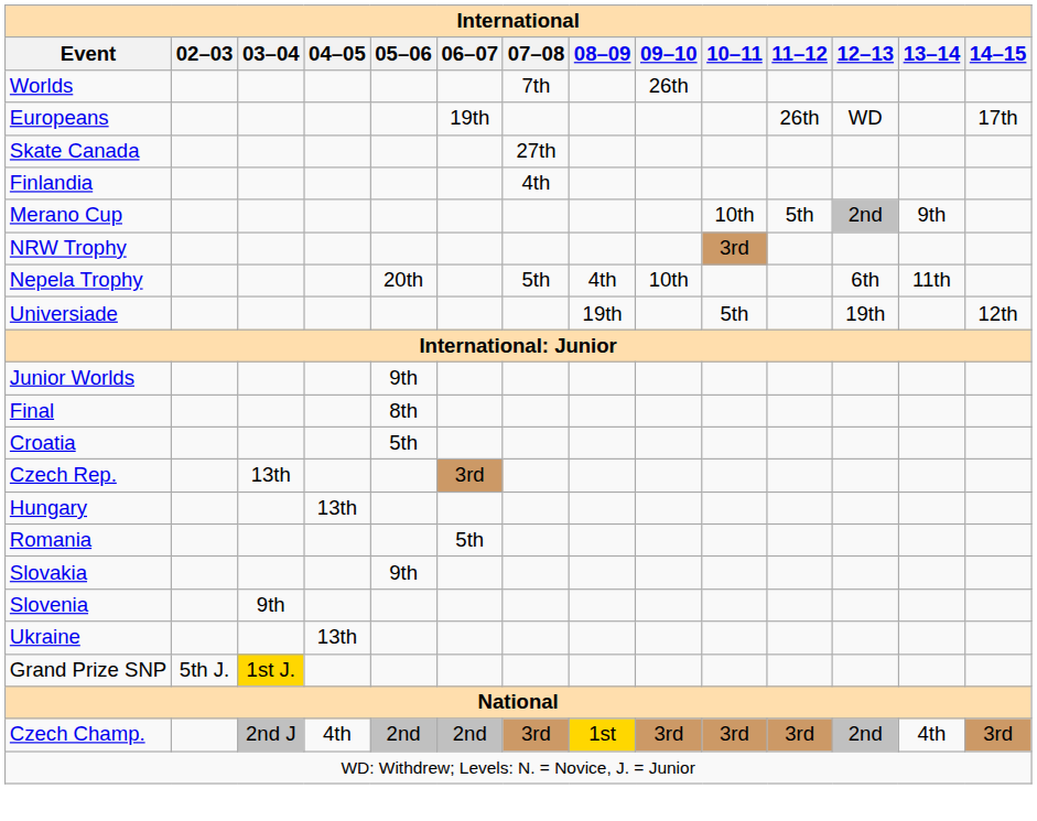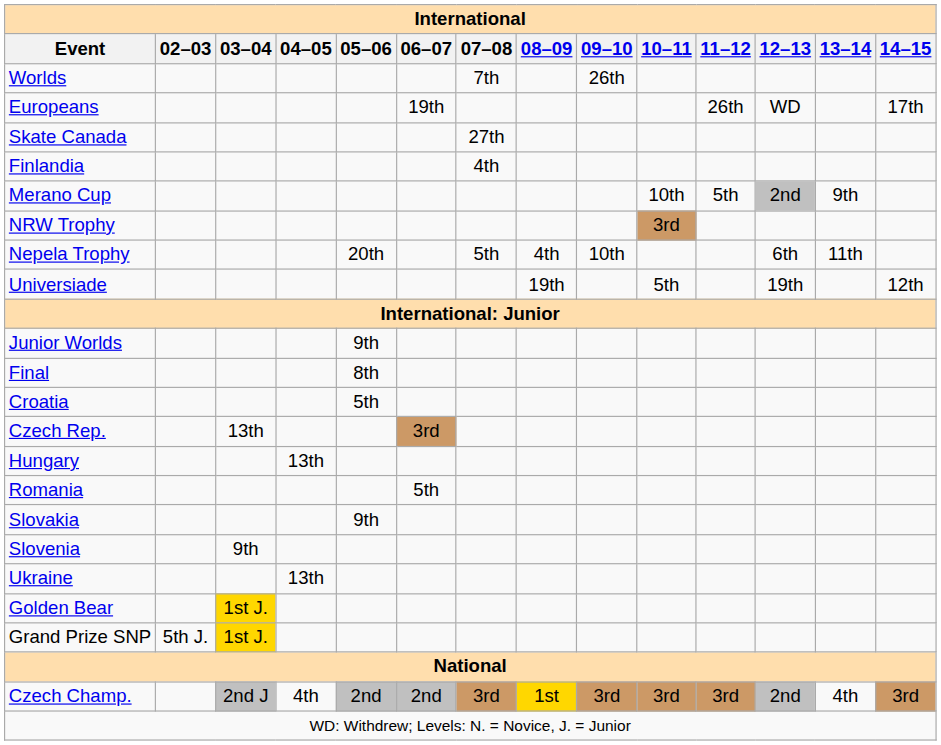+ row: Golden Bear | 1st J.
